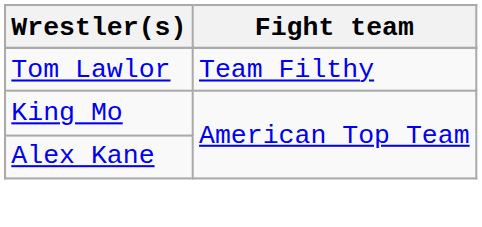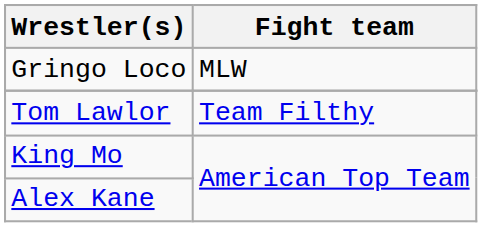+ row: Gringo Loco | MLW
